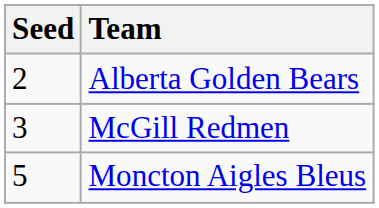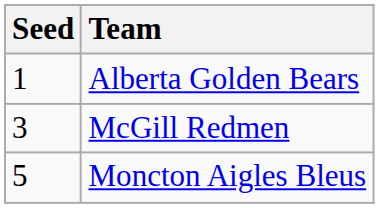Alberta Golden Bears | Seed: 2 -> 1
